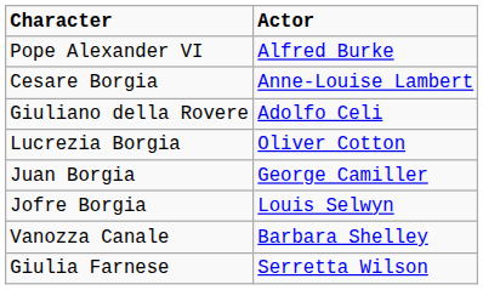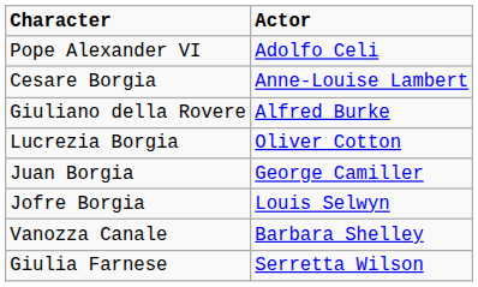Pope Alexander VI | Actor: Alfred Burke -> Adolfo Celi
Giuliano della Rovere | Actor: Adolfo Celi -> Alfred Burke
